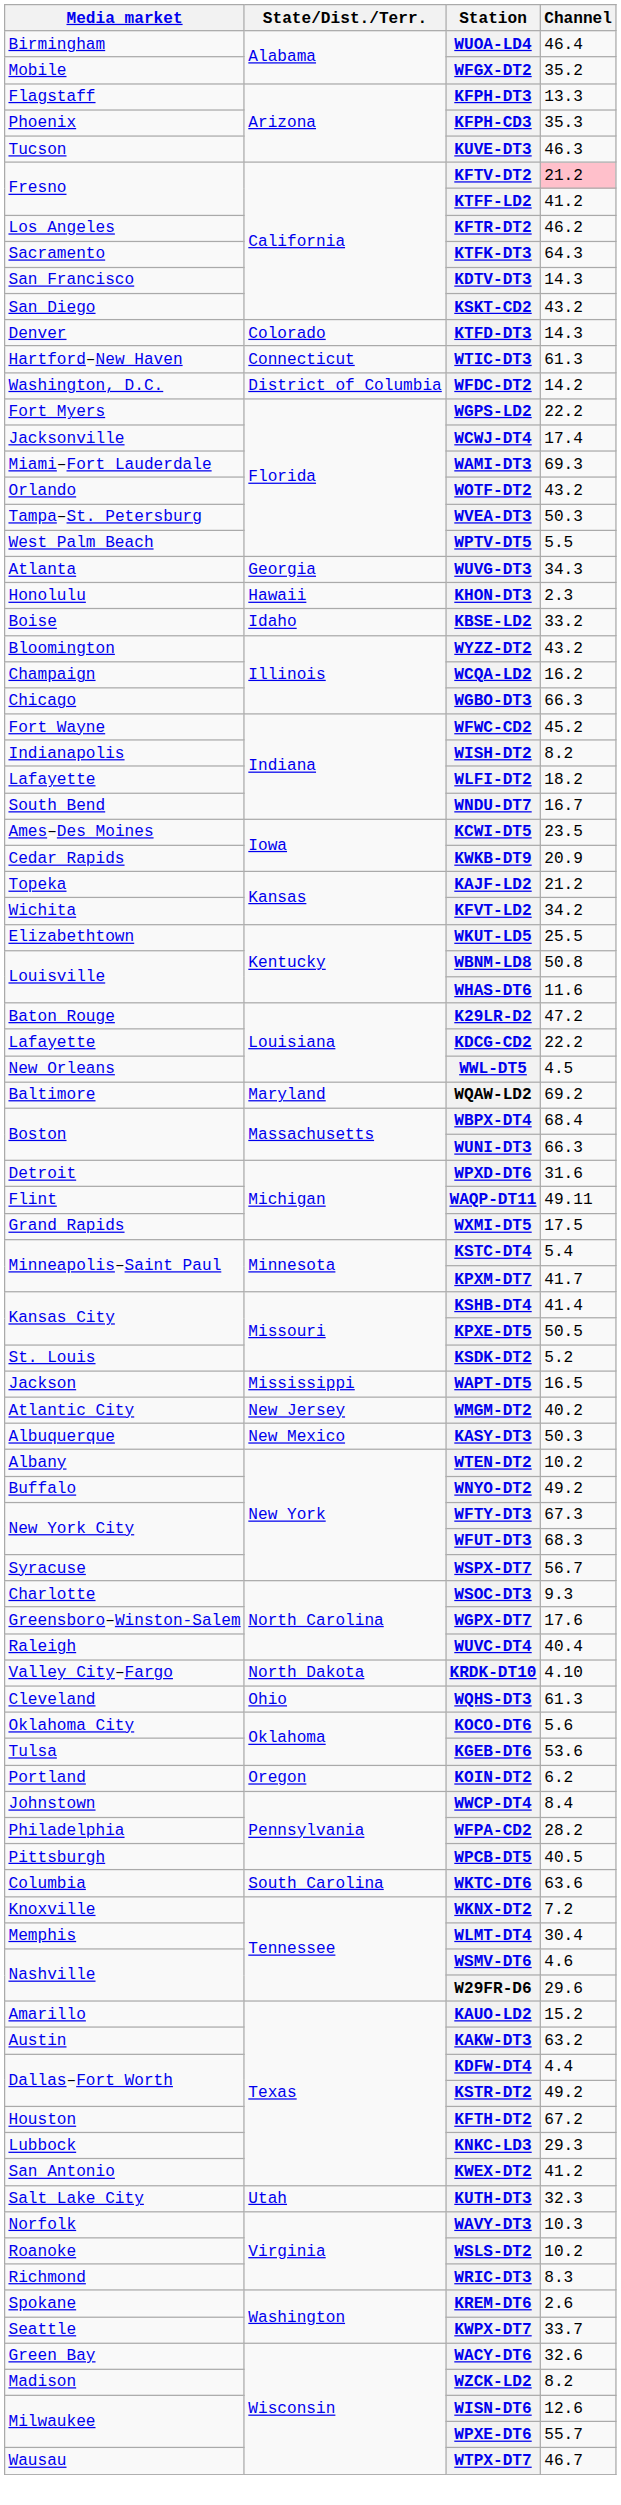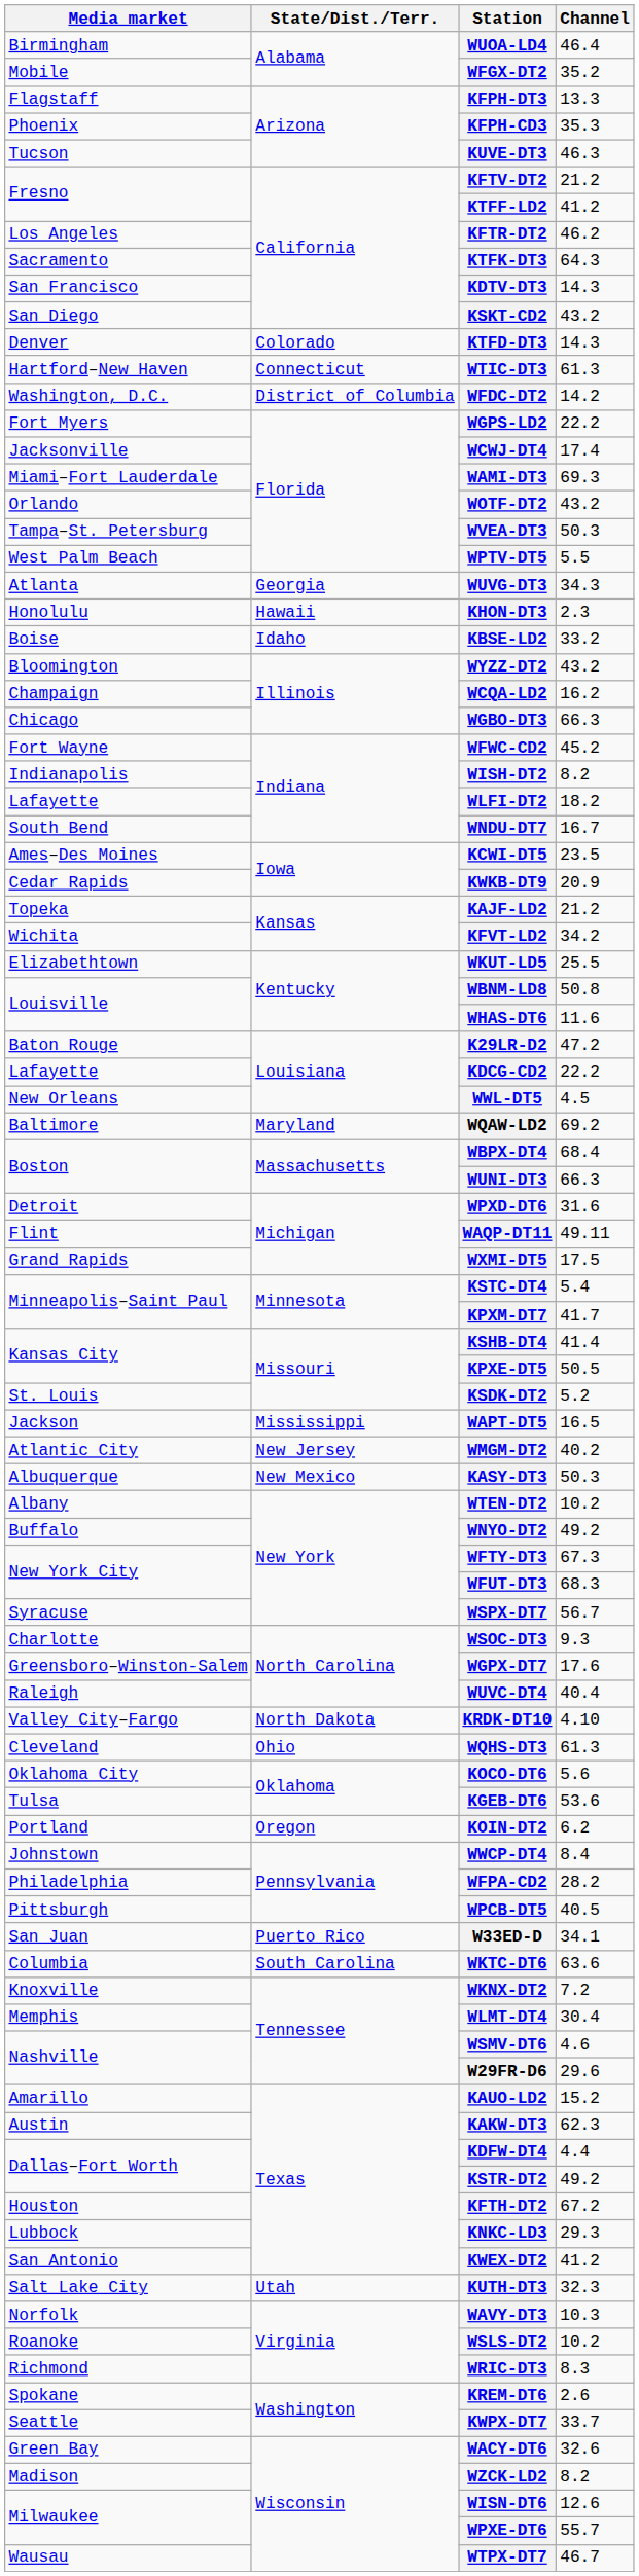KFTV-DT2 | Channel: pink background -> no background
+ row: San Juan | Puerto Rico | W33ED-D | 34.1
KAKW-DT3 | Channel: 63.2 -> 62.3
